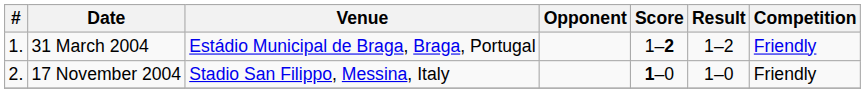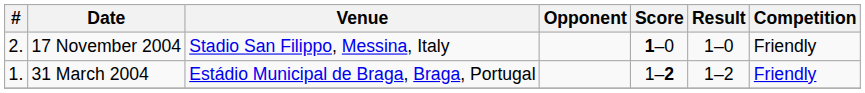rows swapped: 31 March 2004 <-> 17 November 2004
